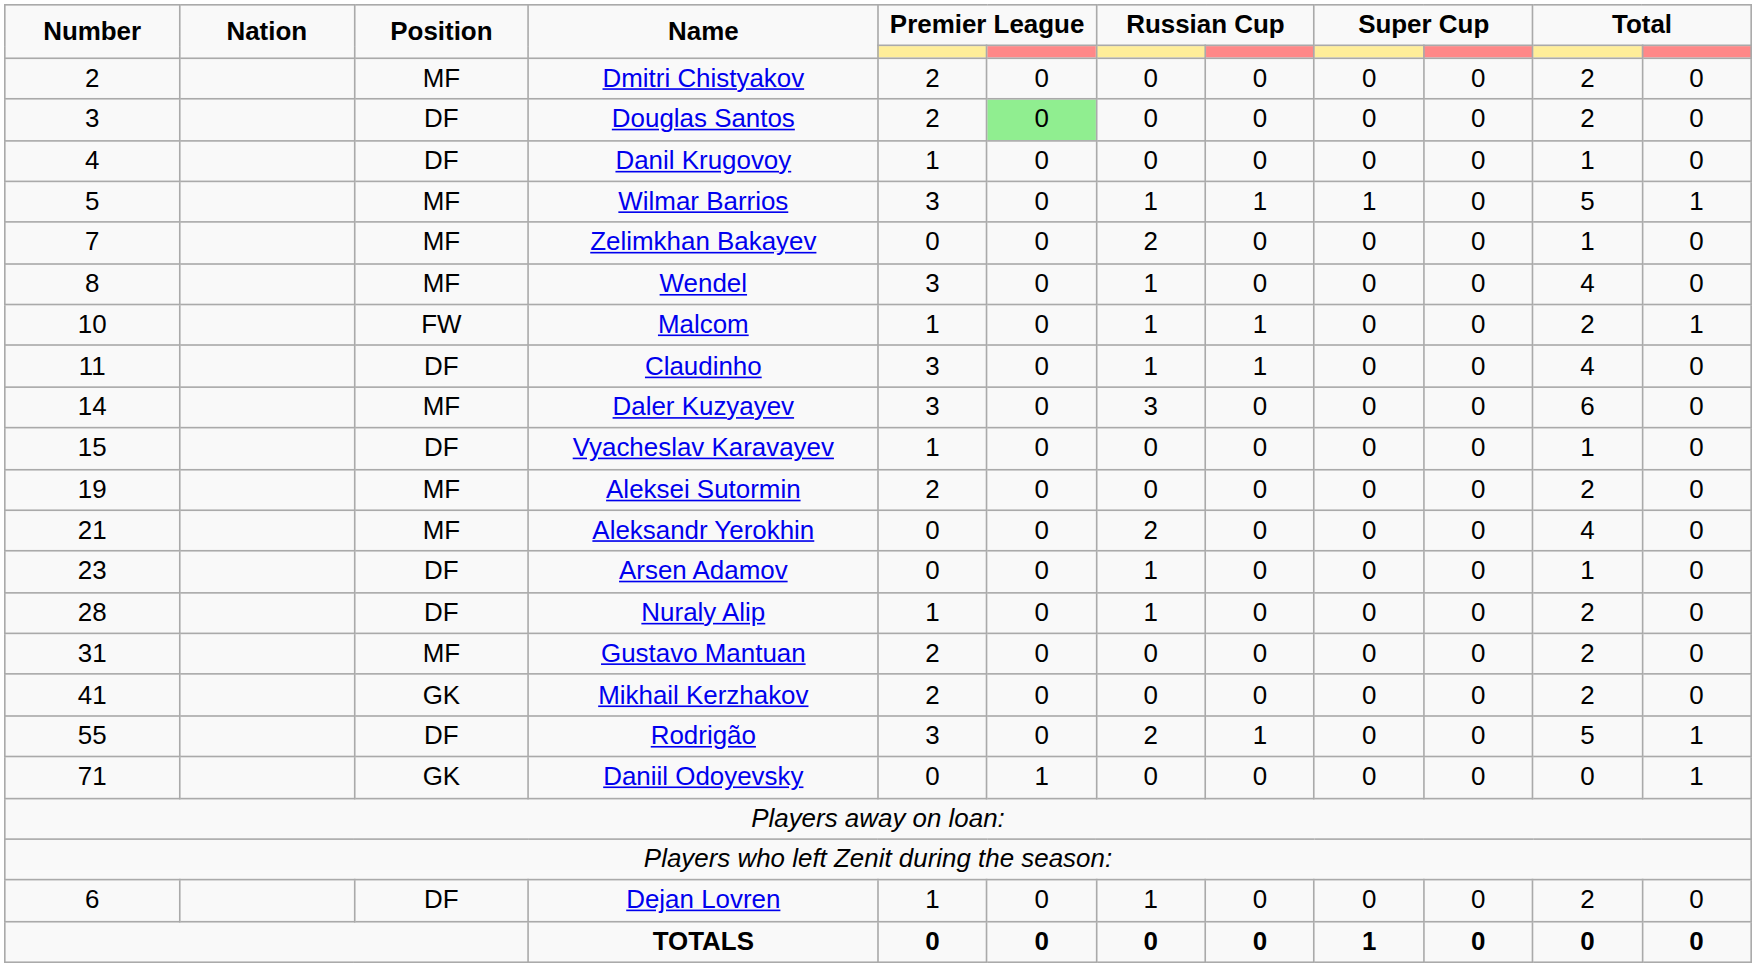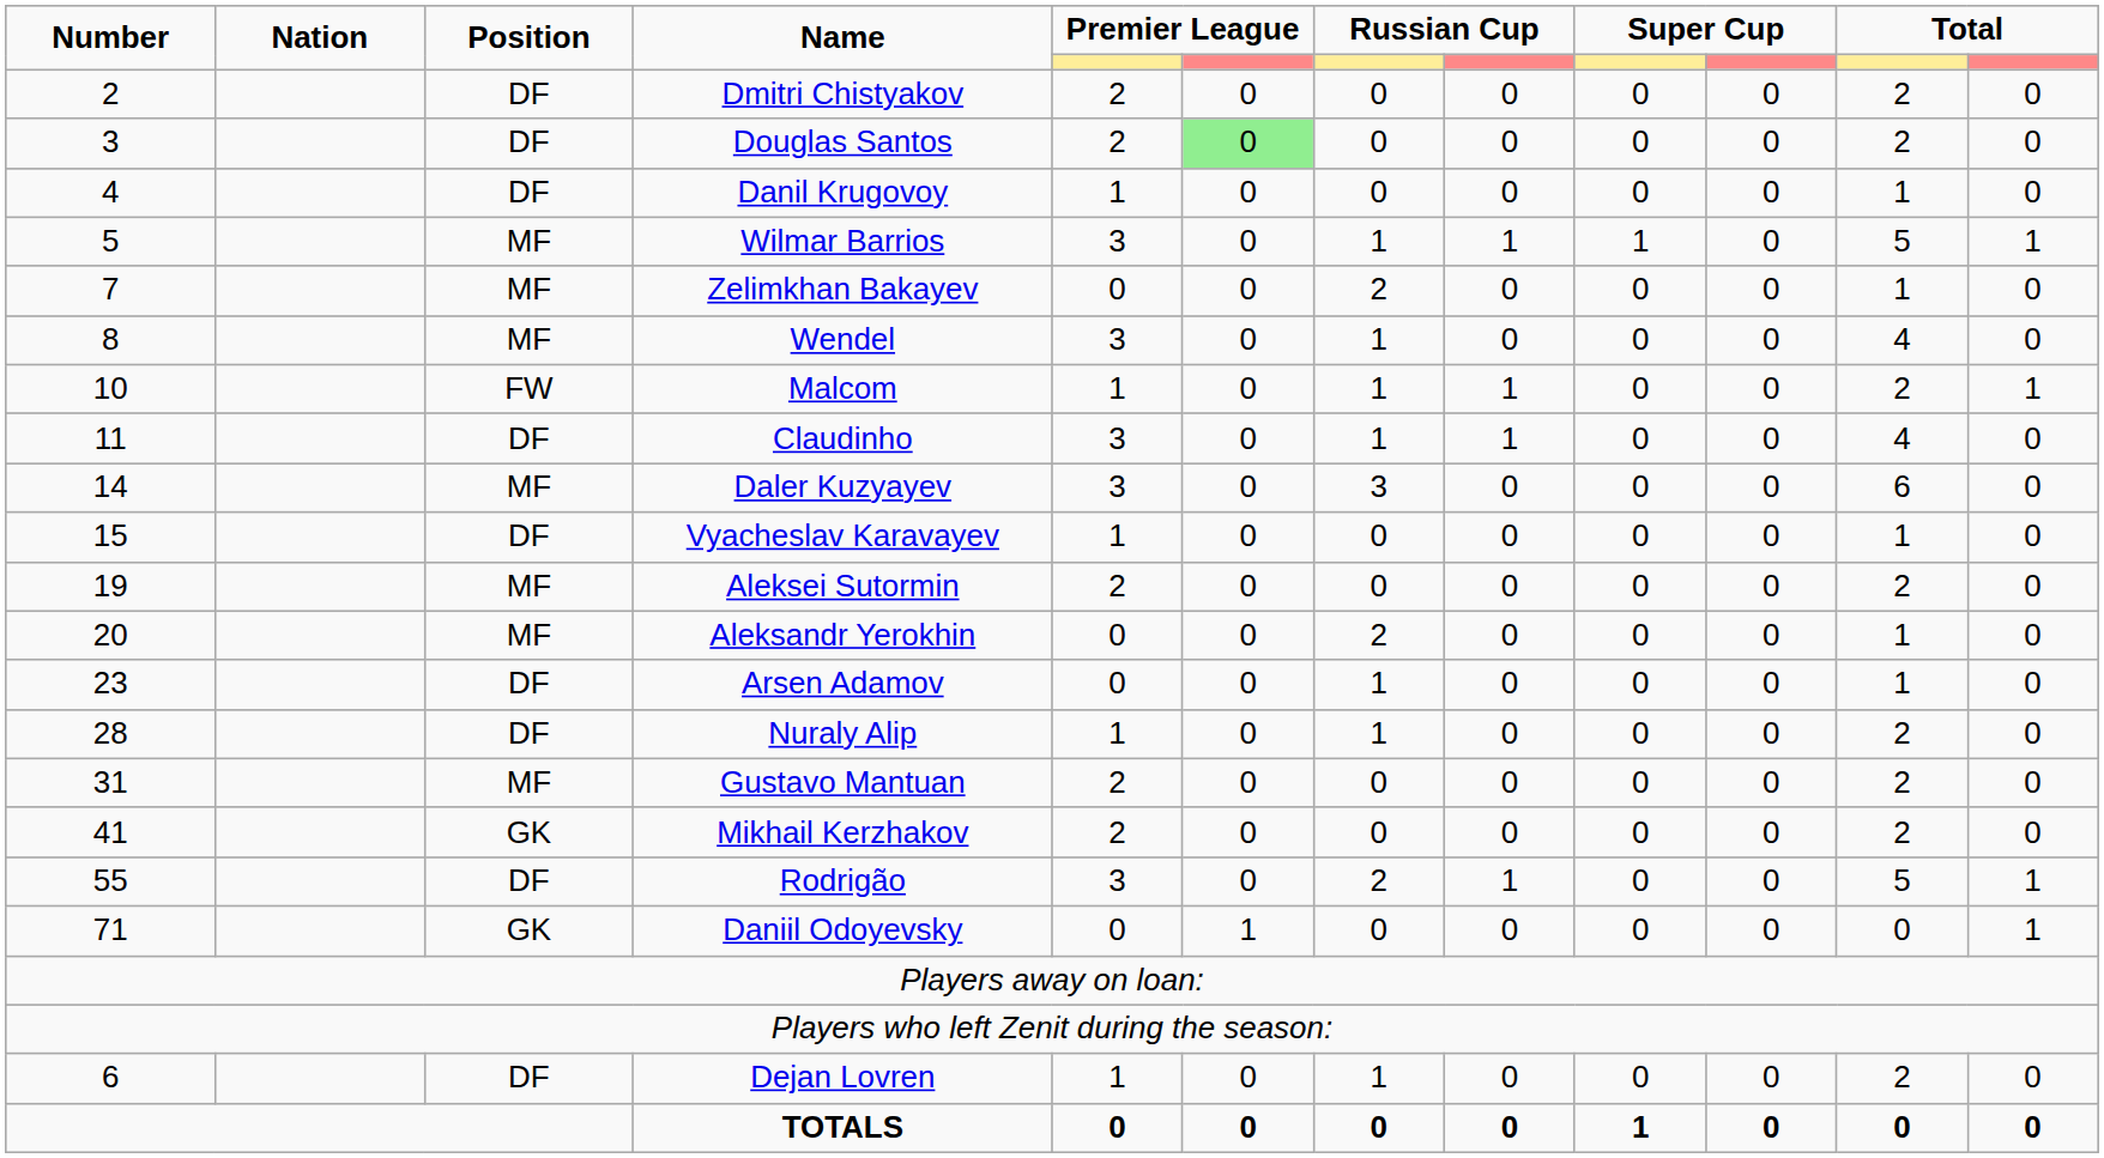Dmitri Chistyakov | Position: MF -> DF
Aleksandr Yerokhin | Number: 21 -> 20
Aleksandr Yerokhin | column 11: 4 -> 1
